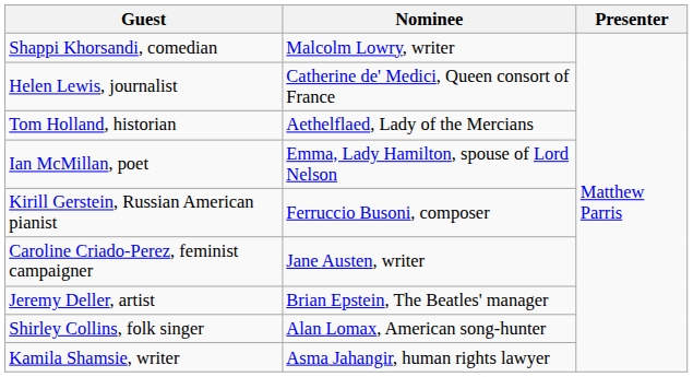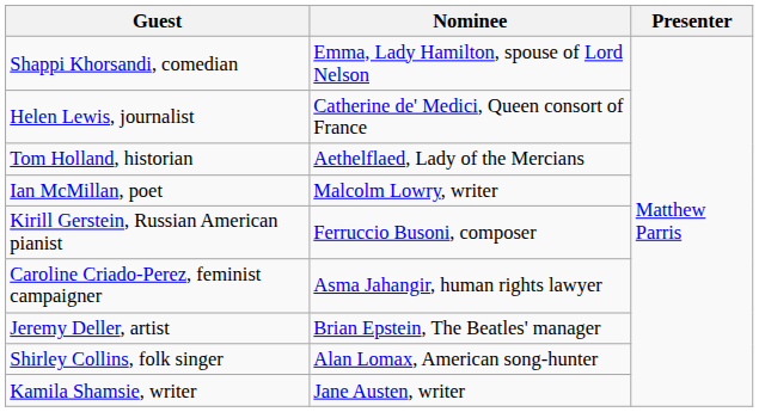Shappi Khorsandi, comedian | Nominee: Malcolm Lowry, writer -> Emma, Lady Hamilton, spouse of Lord Nelson
Ian McMillan, poet | Nominee: Emma, Lady Hamilton, spouse of Lord Nelson -> Malcolm Lowry, writer
Caroline Criado-Perez, feminist campaigner | Nominee: Jane Austen, writer -> Asma Jahangir, human rights lawyer
Kamila Shamsie, writer | Nominee: Asma Jahangir, human rights lawyer -> Jane Austen, writer
